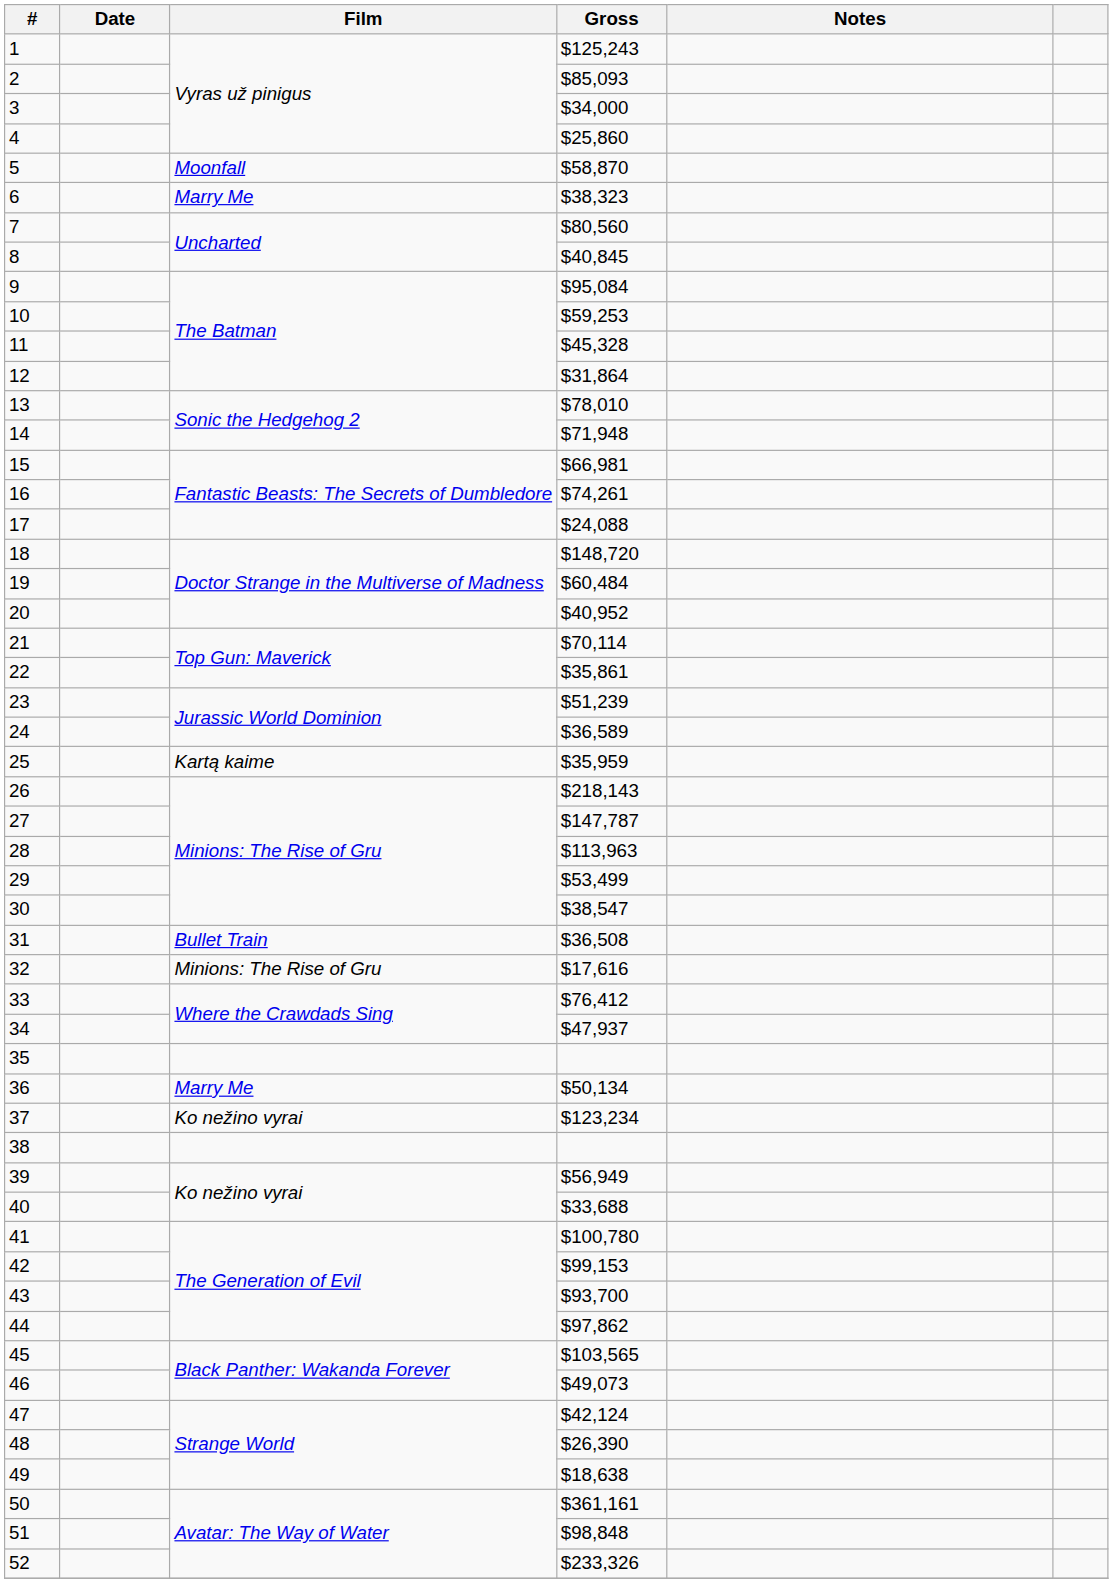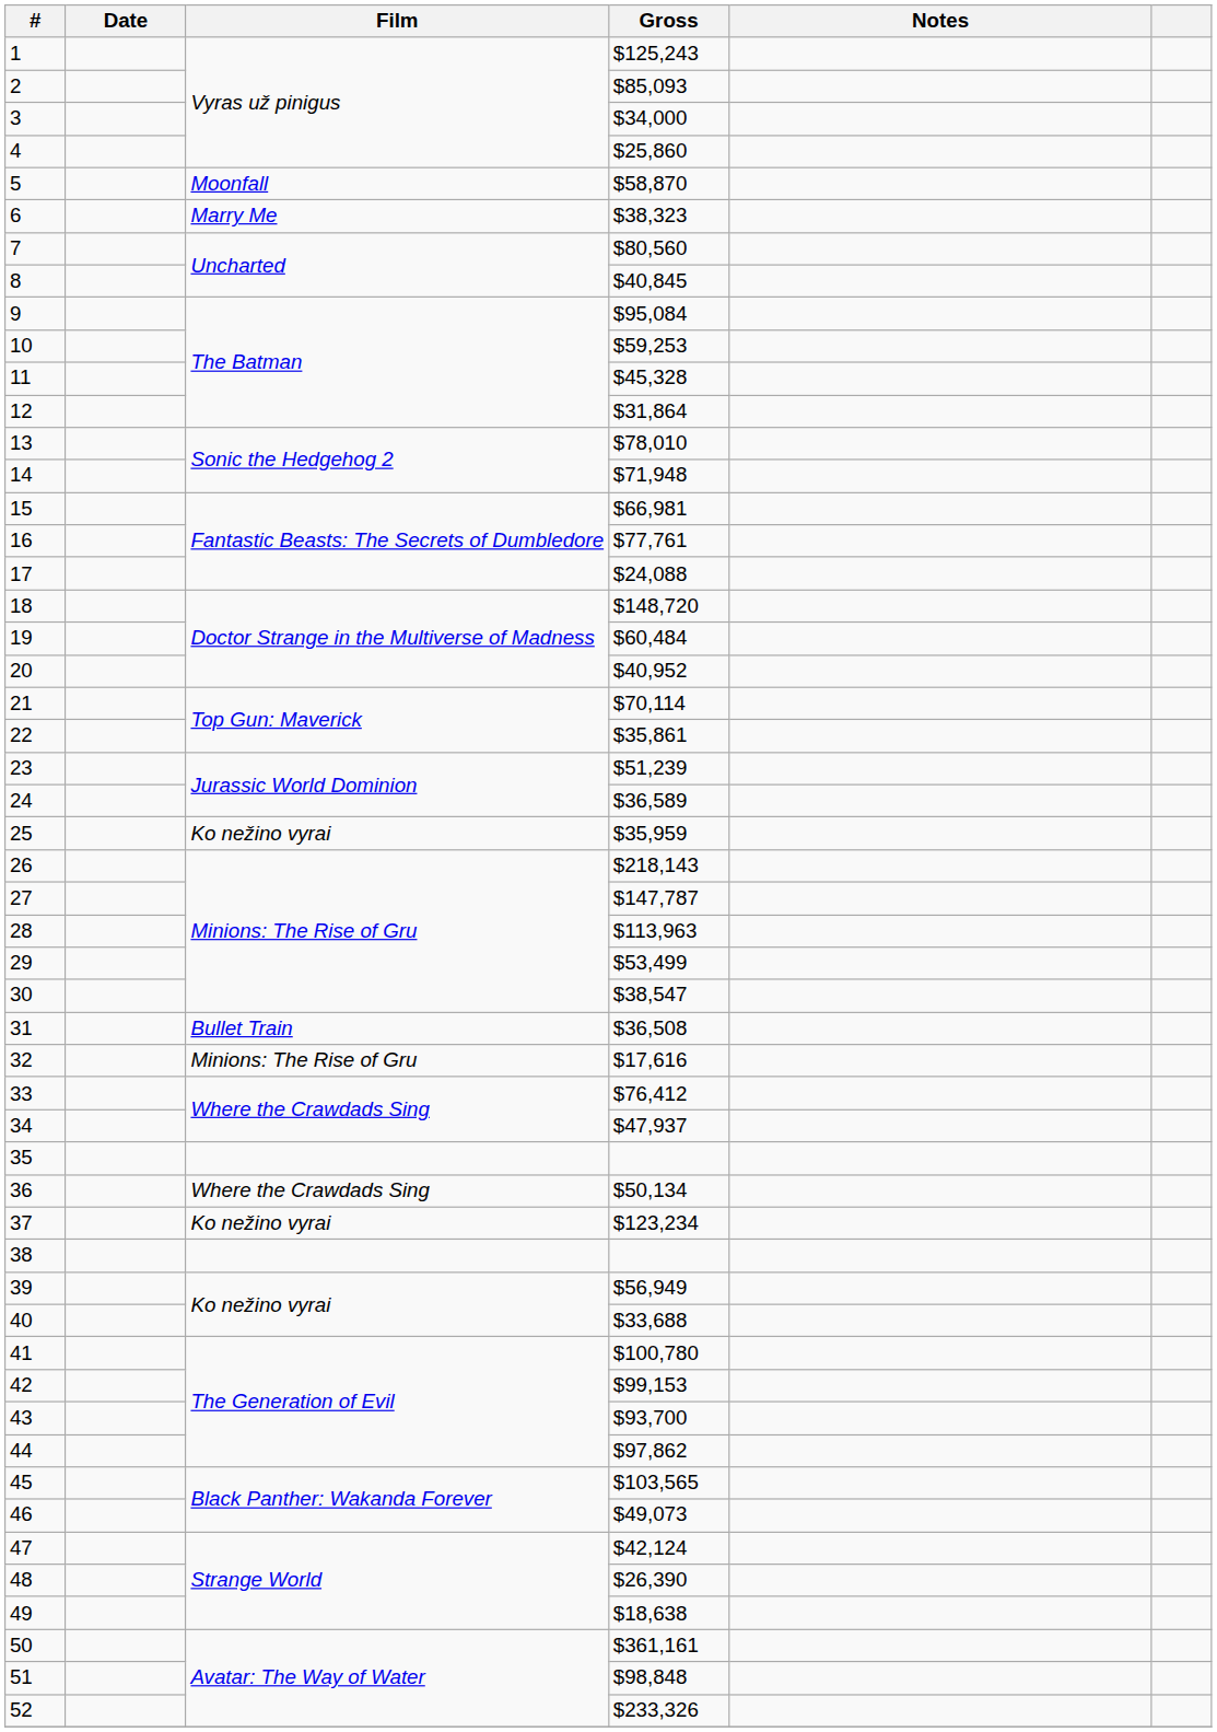16 | Gross: $74,261 -> $77,761
25 | Film: Kartą kaime -> Ko nežino vyrai
36 | Film: Marry Me -> Where the Crawdads Sing
